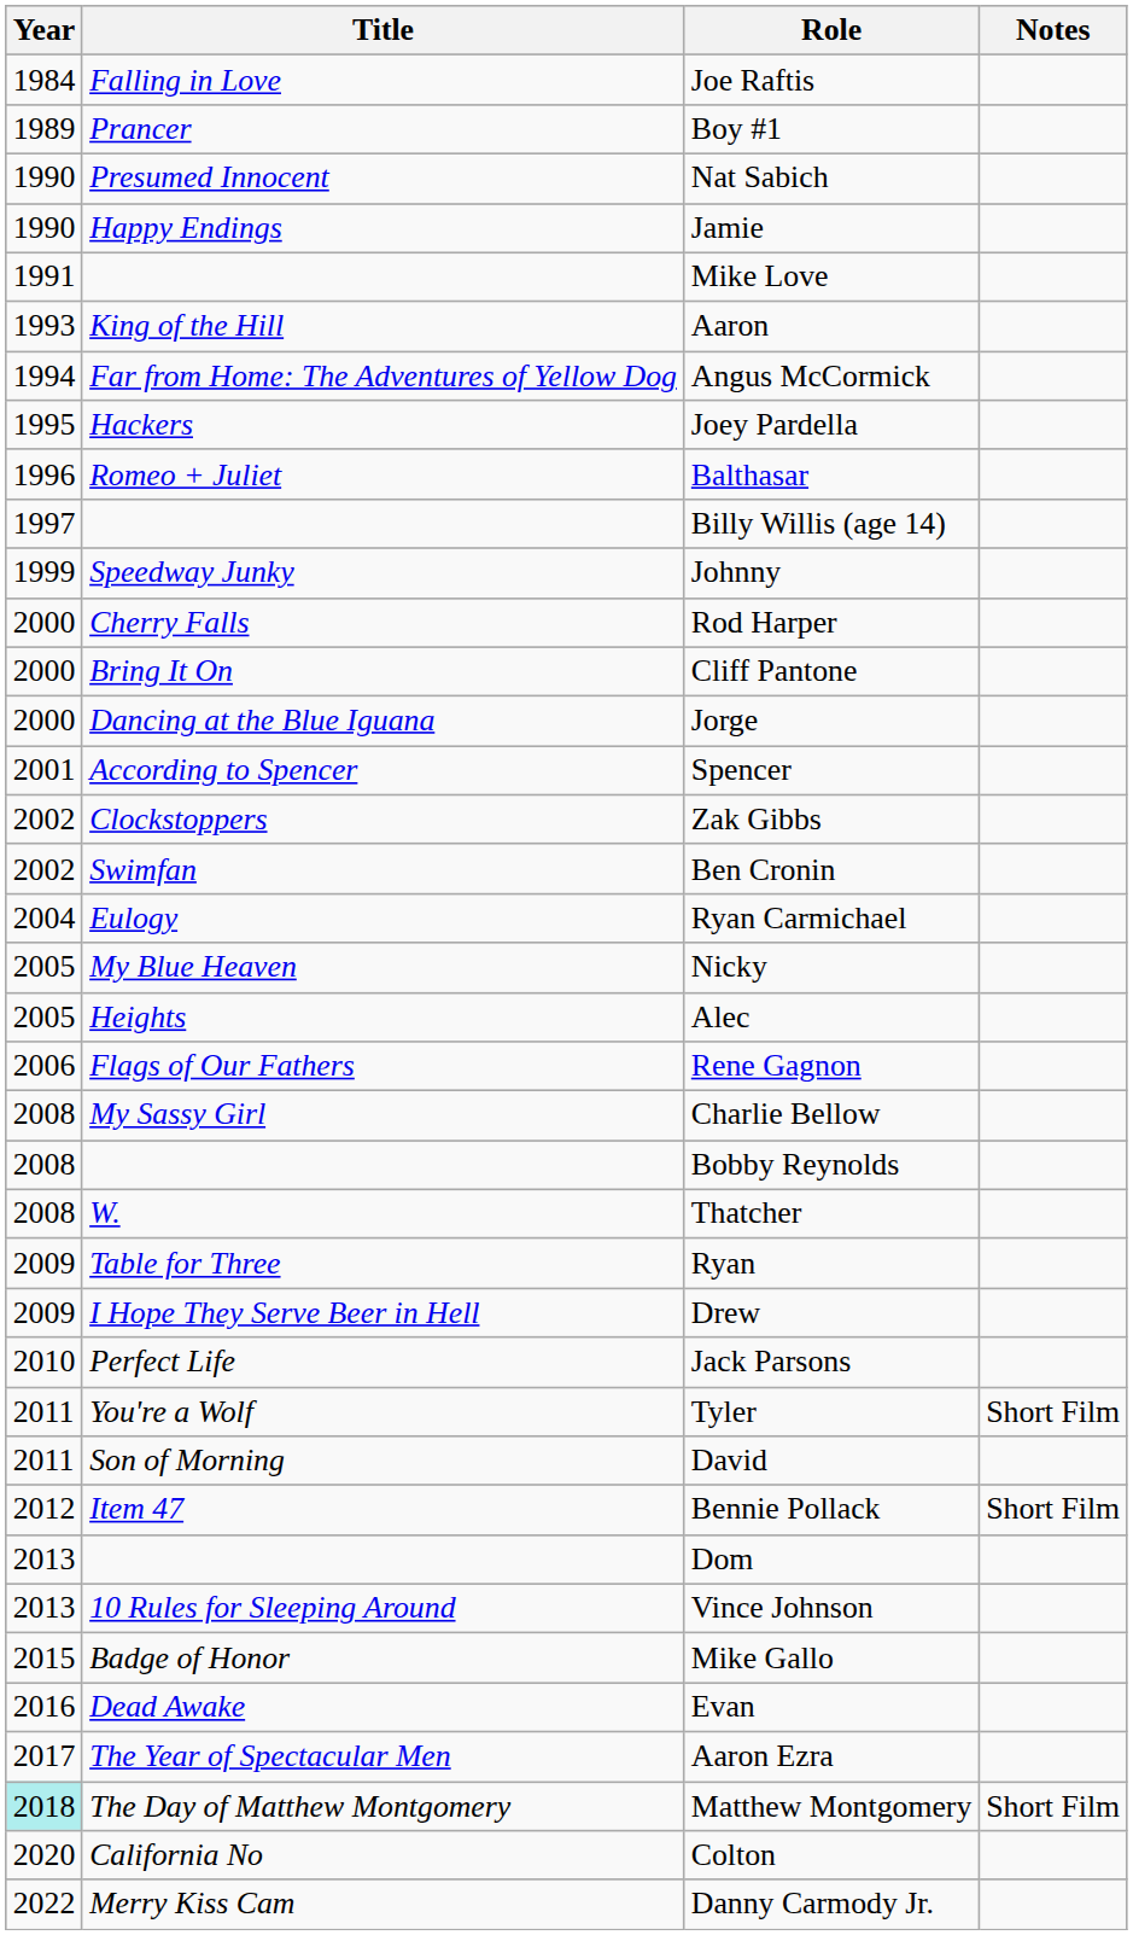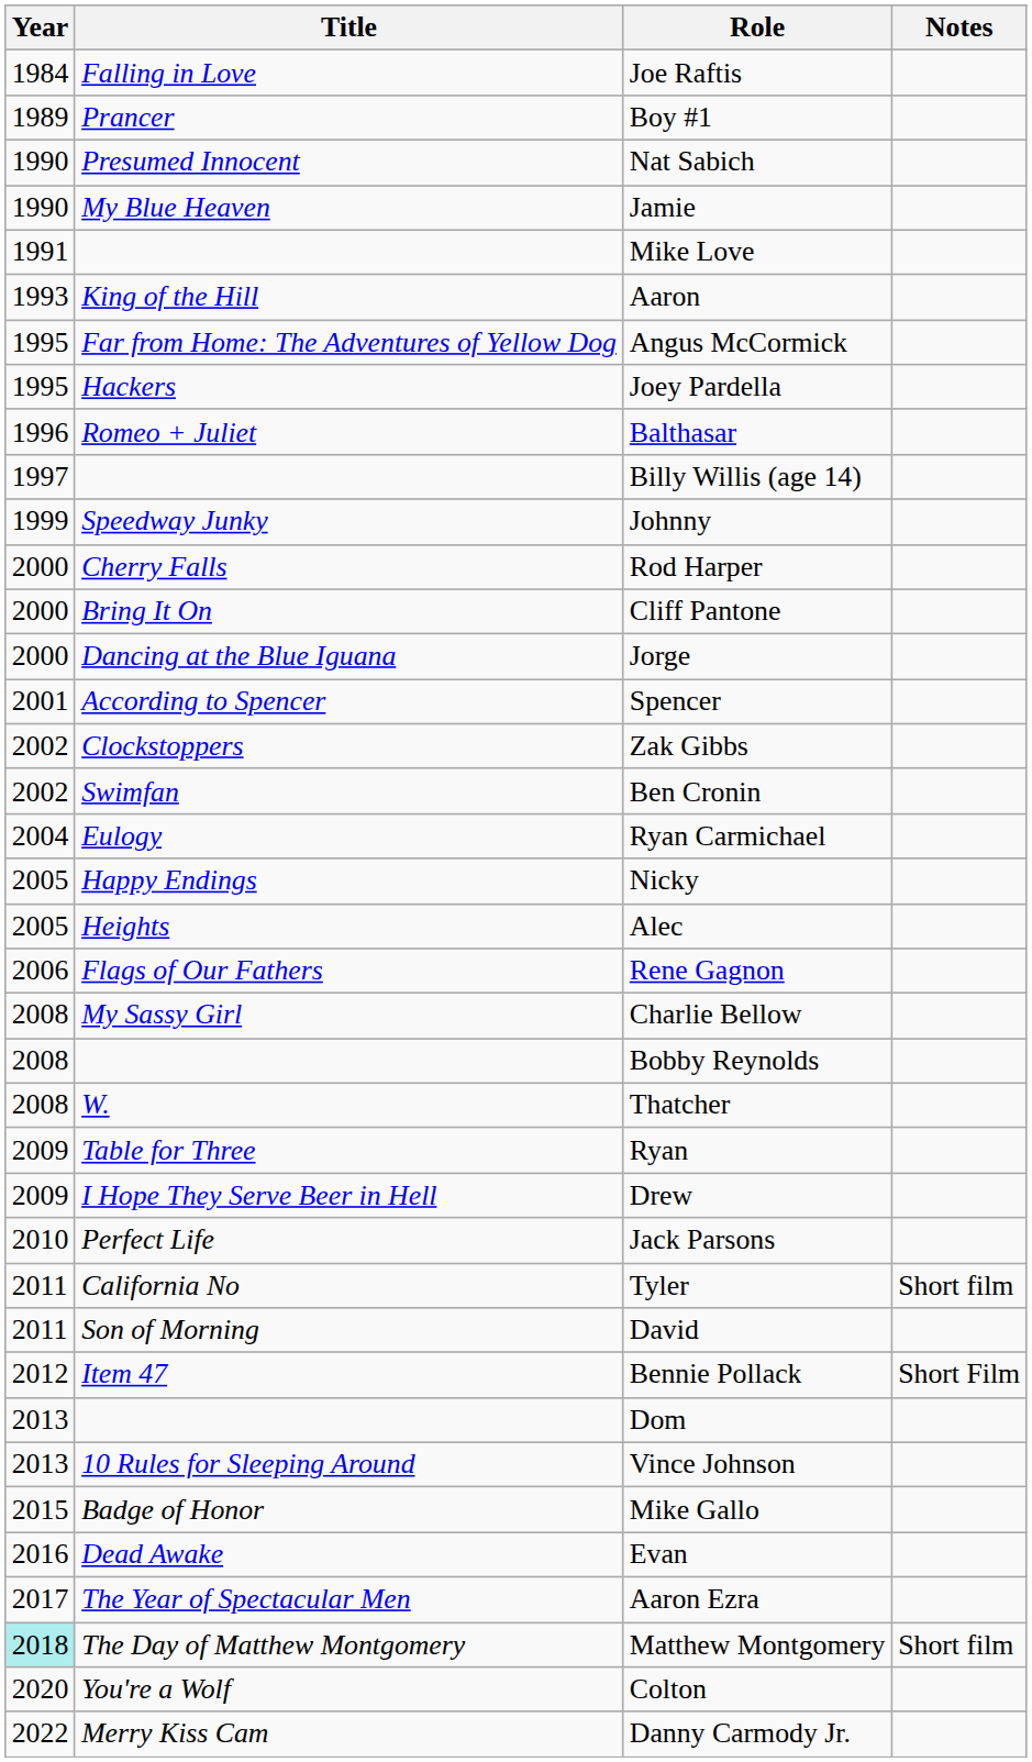Jamie | Title: Happy Endings -> My Blue Heaven
Angus McCormick | Year: 1994 -> 1995
Nicky | Title: My Blue Heaven -> Happy Endings
Tyler | Title: You're a Wolf -> California No
Tyler | Notes: Short Film -> Short film
Matthew Montgomery | Notes: Short Film -> Short film
Colton | Title: California No -> You're a Wolf
